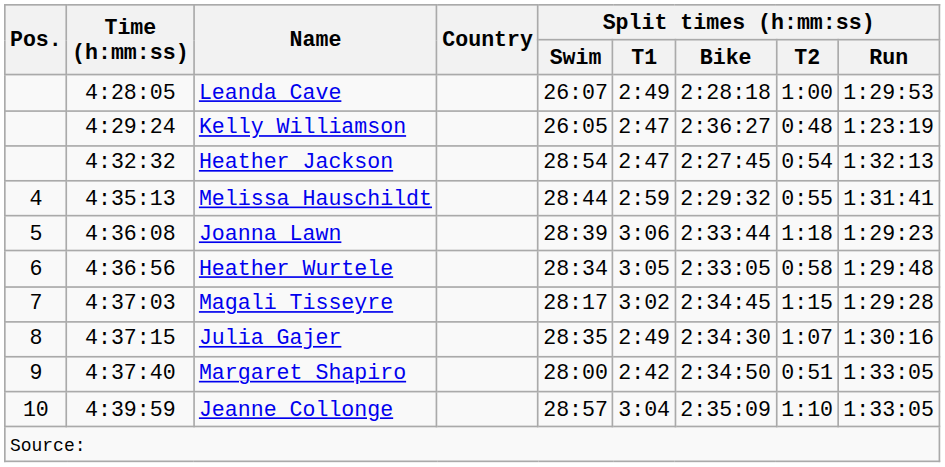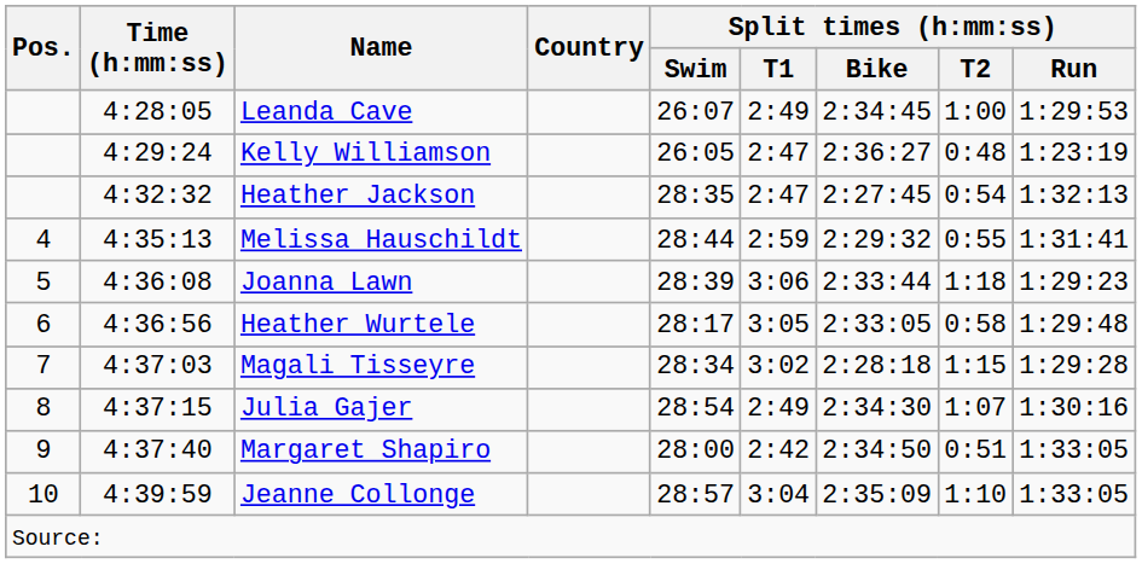Leanda Cave | Split times (h:mm:ss) / Bike: 2:28:18 -> 2:34:45
Heather Jackson | Split times (h:mm:ss) / Swim: 28:54 -> 28:35
Heather Wurtele | Split times (h:mm:ss) / Swim: 28:34 -> 28:17
Magali Tisseyre | Split times (h:mm:ss) / Swim: 28:17 -> 28:34
Magali Tisseyre | Split times (h:mm:ss) / Bike: 2:34:45 -> 2:28:18
Julia Gajer | Split times (h:mm:ss) / Swim: 28:35 -> 28:54
